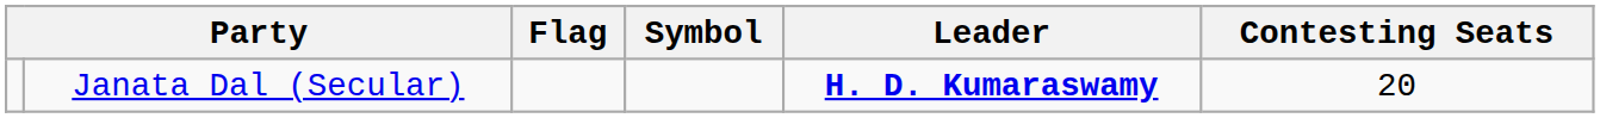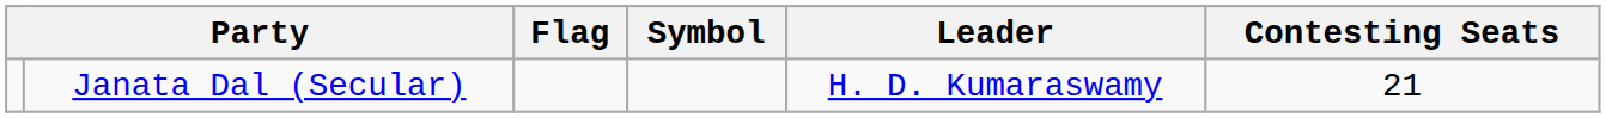Janata Dal (Secular) | Leader: bold -> normal
Janata Dal (Secular) | Contesting Seats: 20 -> 21
